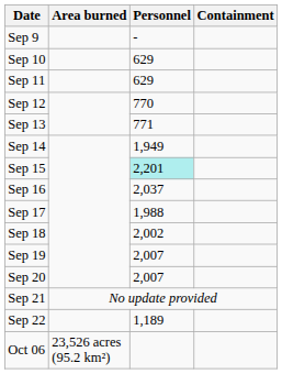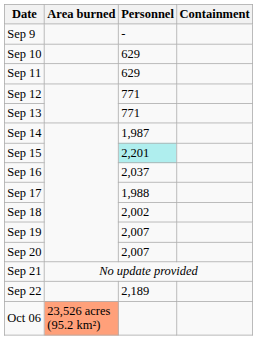Sep 12 | Personnel: 770 -> 771
Sep 14 | Personnel: 1,949 -> 1,987
Sep 22 | Personnel: 1,189 -> 2,189
Oct 06 | Area burned: no background -> lightsalmon background
